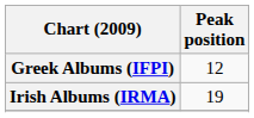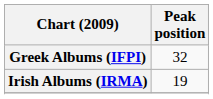Greek Albums (IFPI) | Peak position: 12 -> 32
